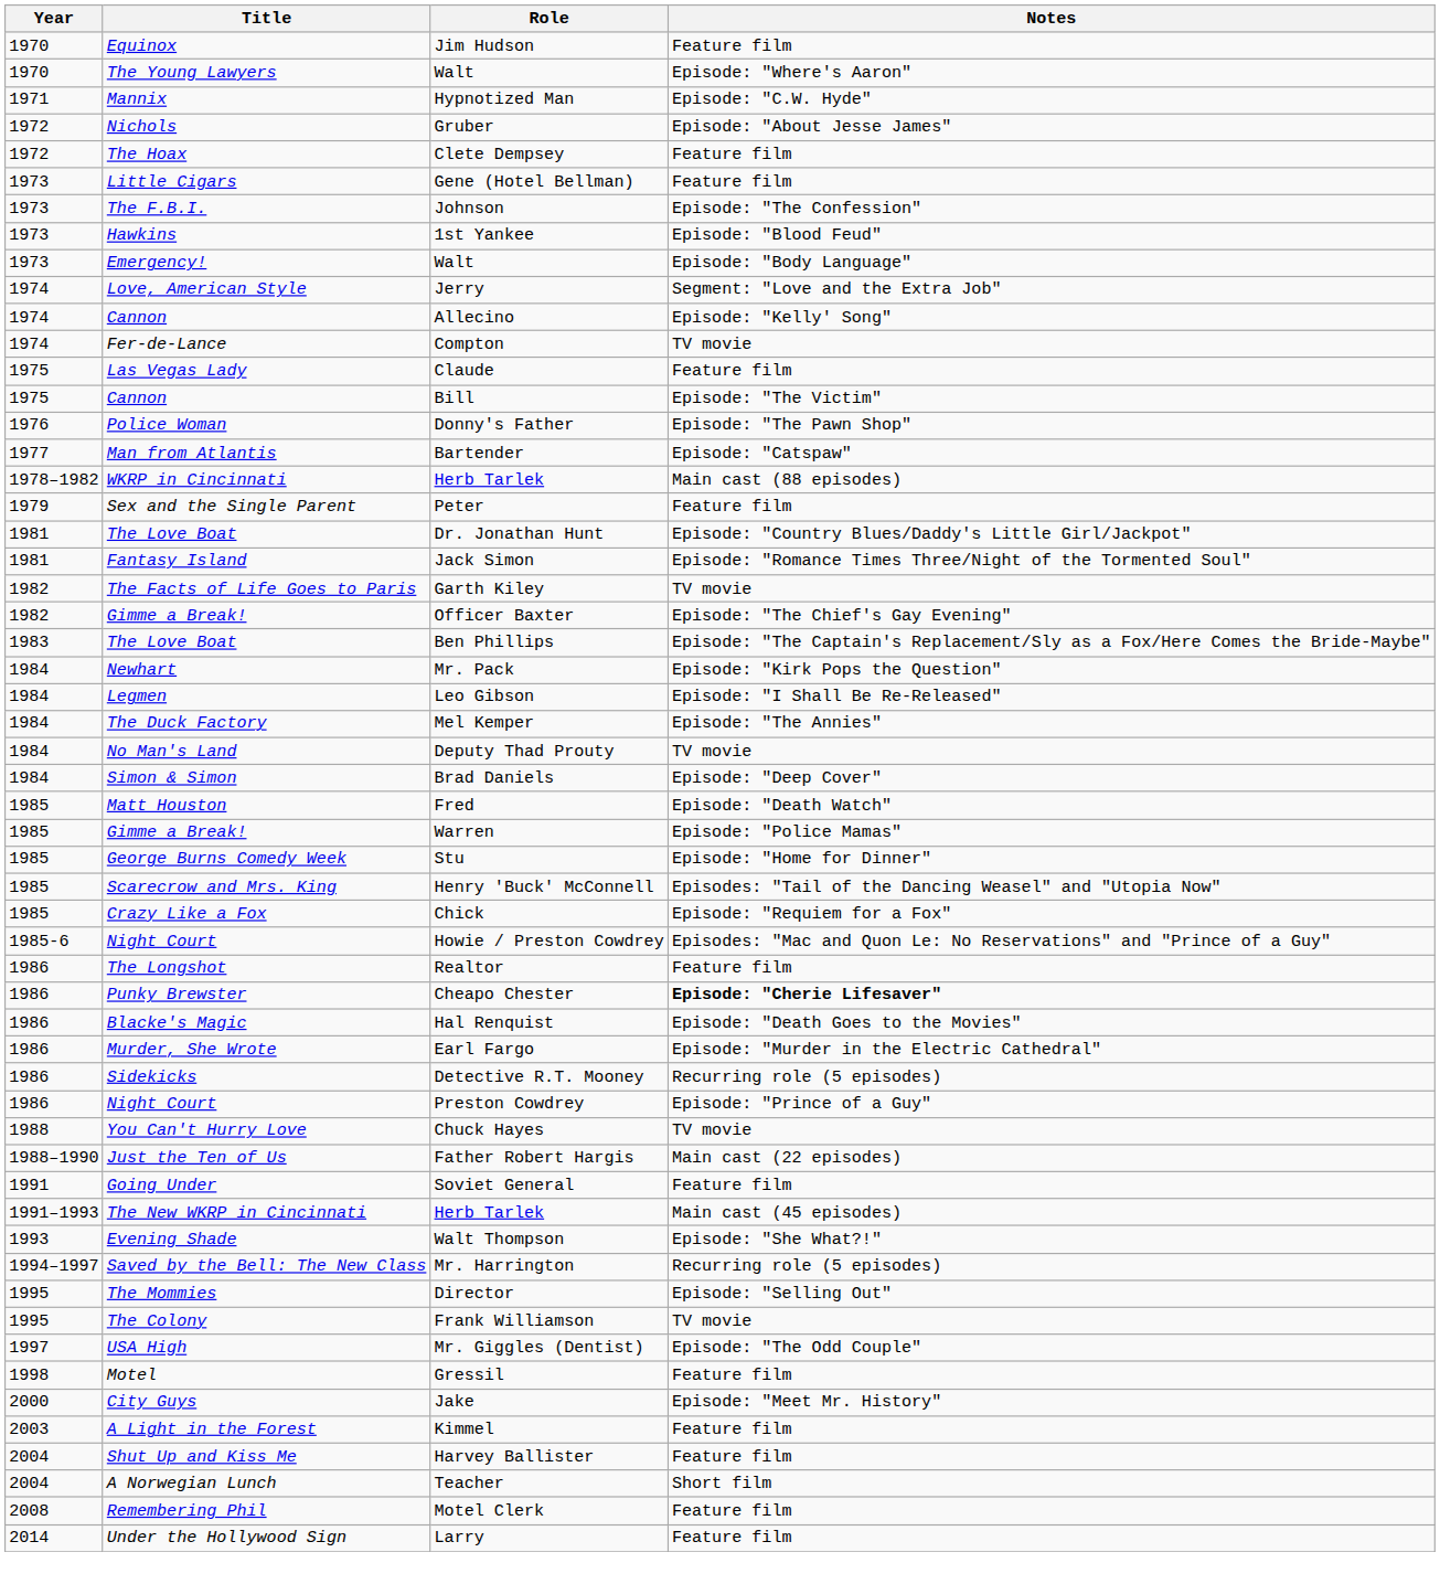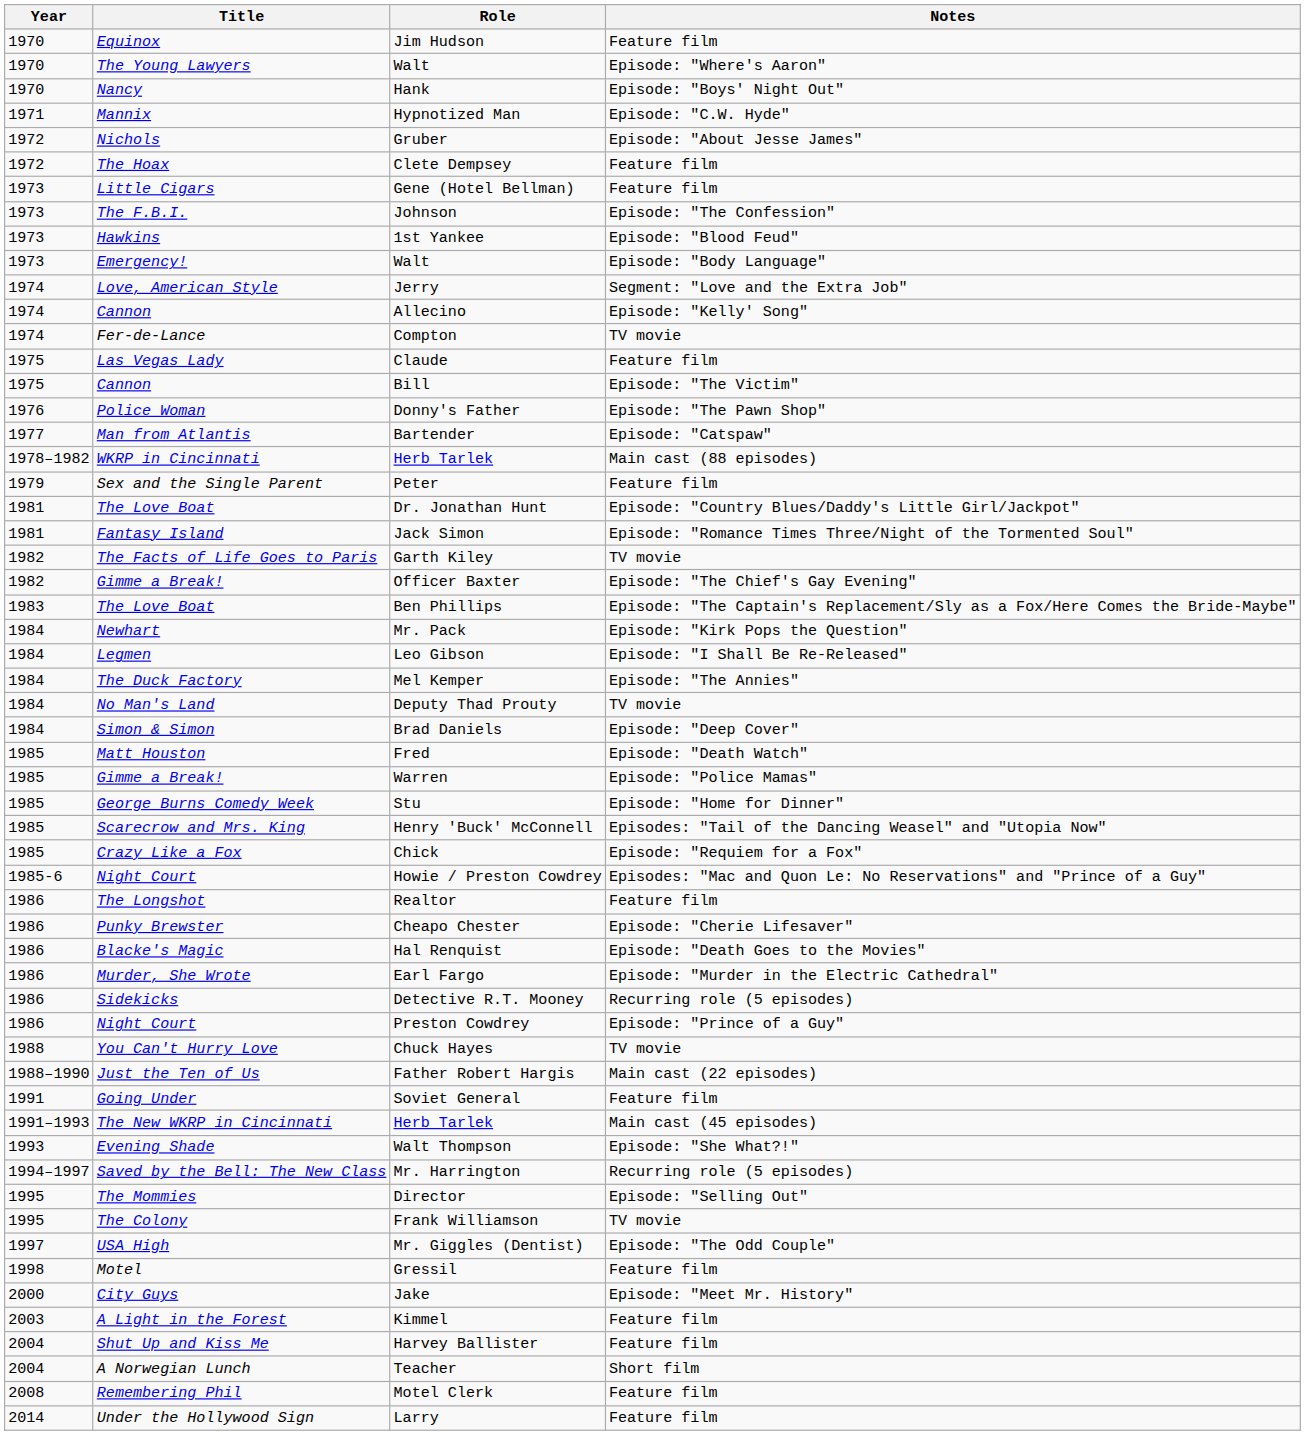+ row: 1970 | Nancy | Hank | Episode: "Boys' Night Out"
Cheapo Chester | Notes: bold -> normal
